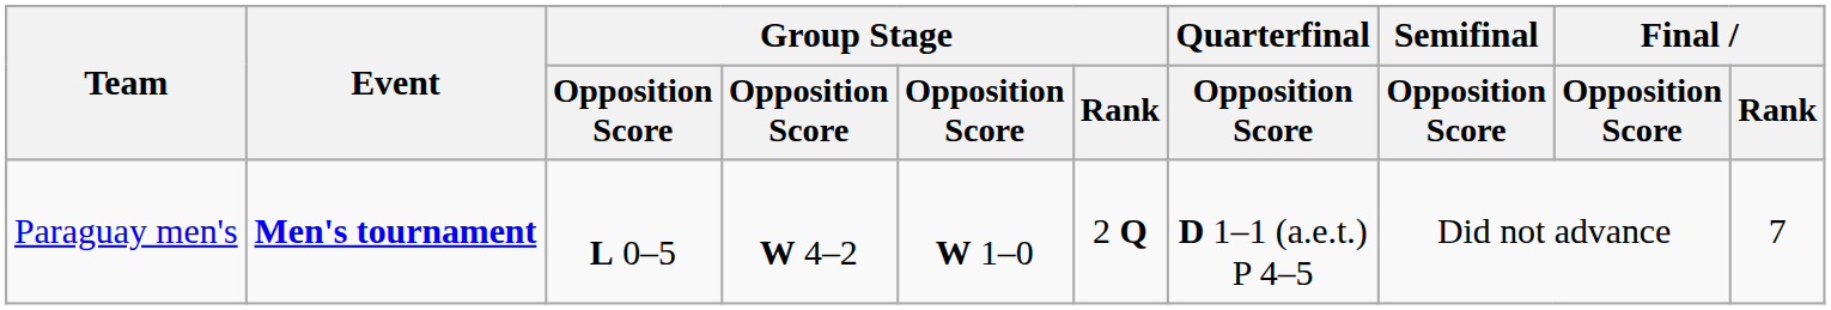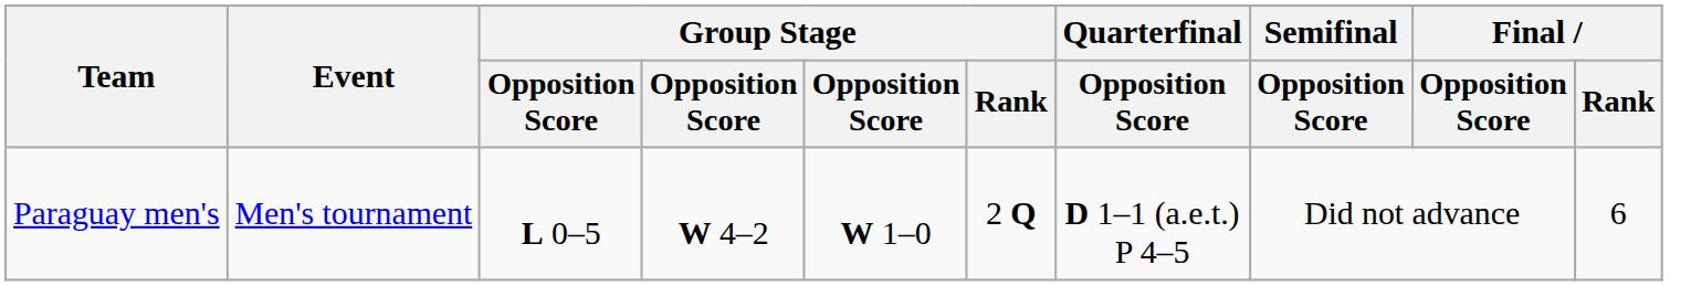Paraguay men's | Event: bold -> normal
Paraguay men's | Final / Rank: 7 -> 6
